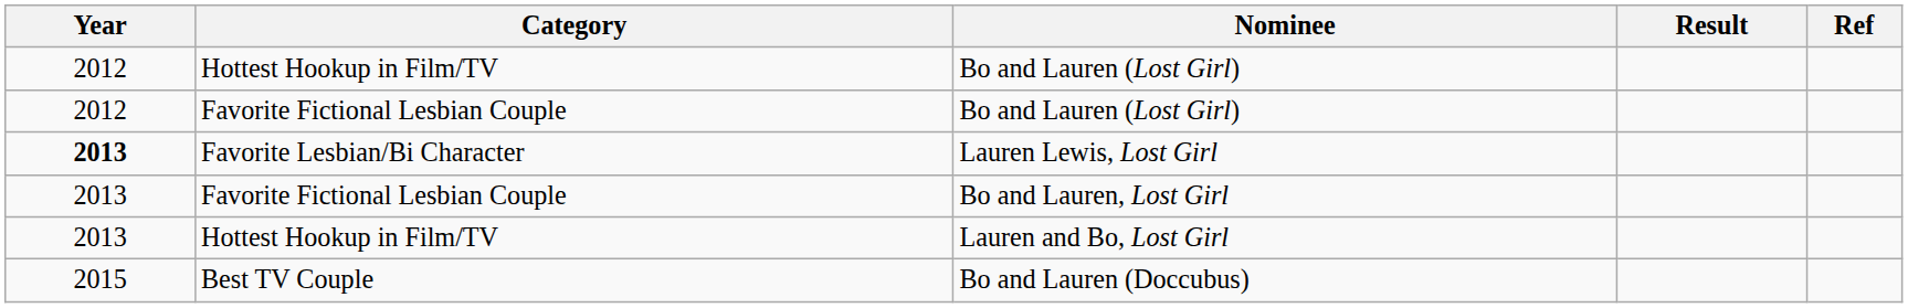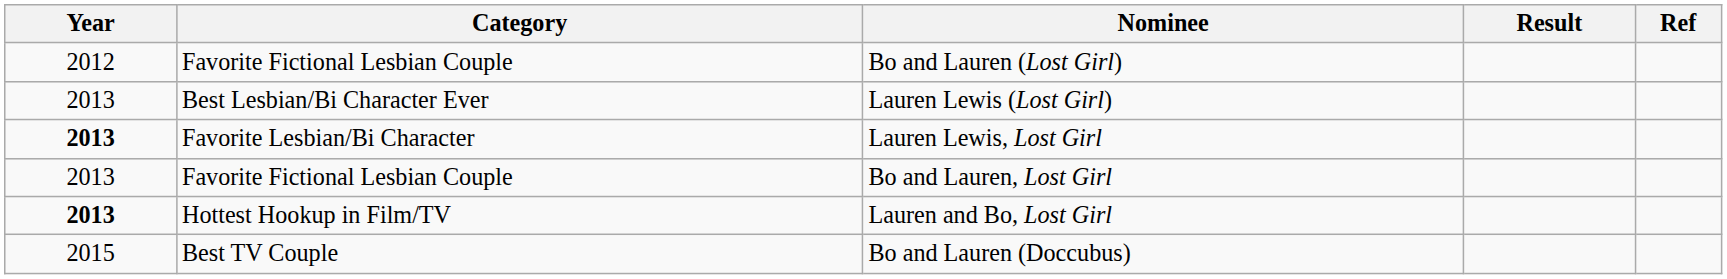- row: 2012 | Hottest Hookup in Film/TV | Bo and Lauren (Lost Girl)
+ row: 2013 | Best Lesbian/Bi Character Ever | Lauren Lewis (Lost Girl)
Lauren and Bo, Lost Girl | Year: normal -> bold
